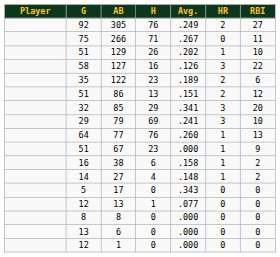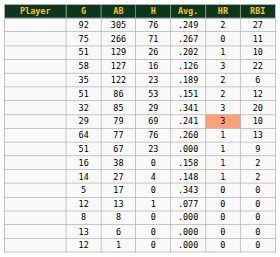86 | H: 13 -> 53
79 | HR: no background -> lightsalmon background
38 | H: 6 -> 0
